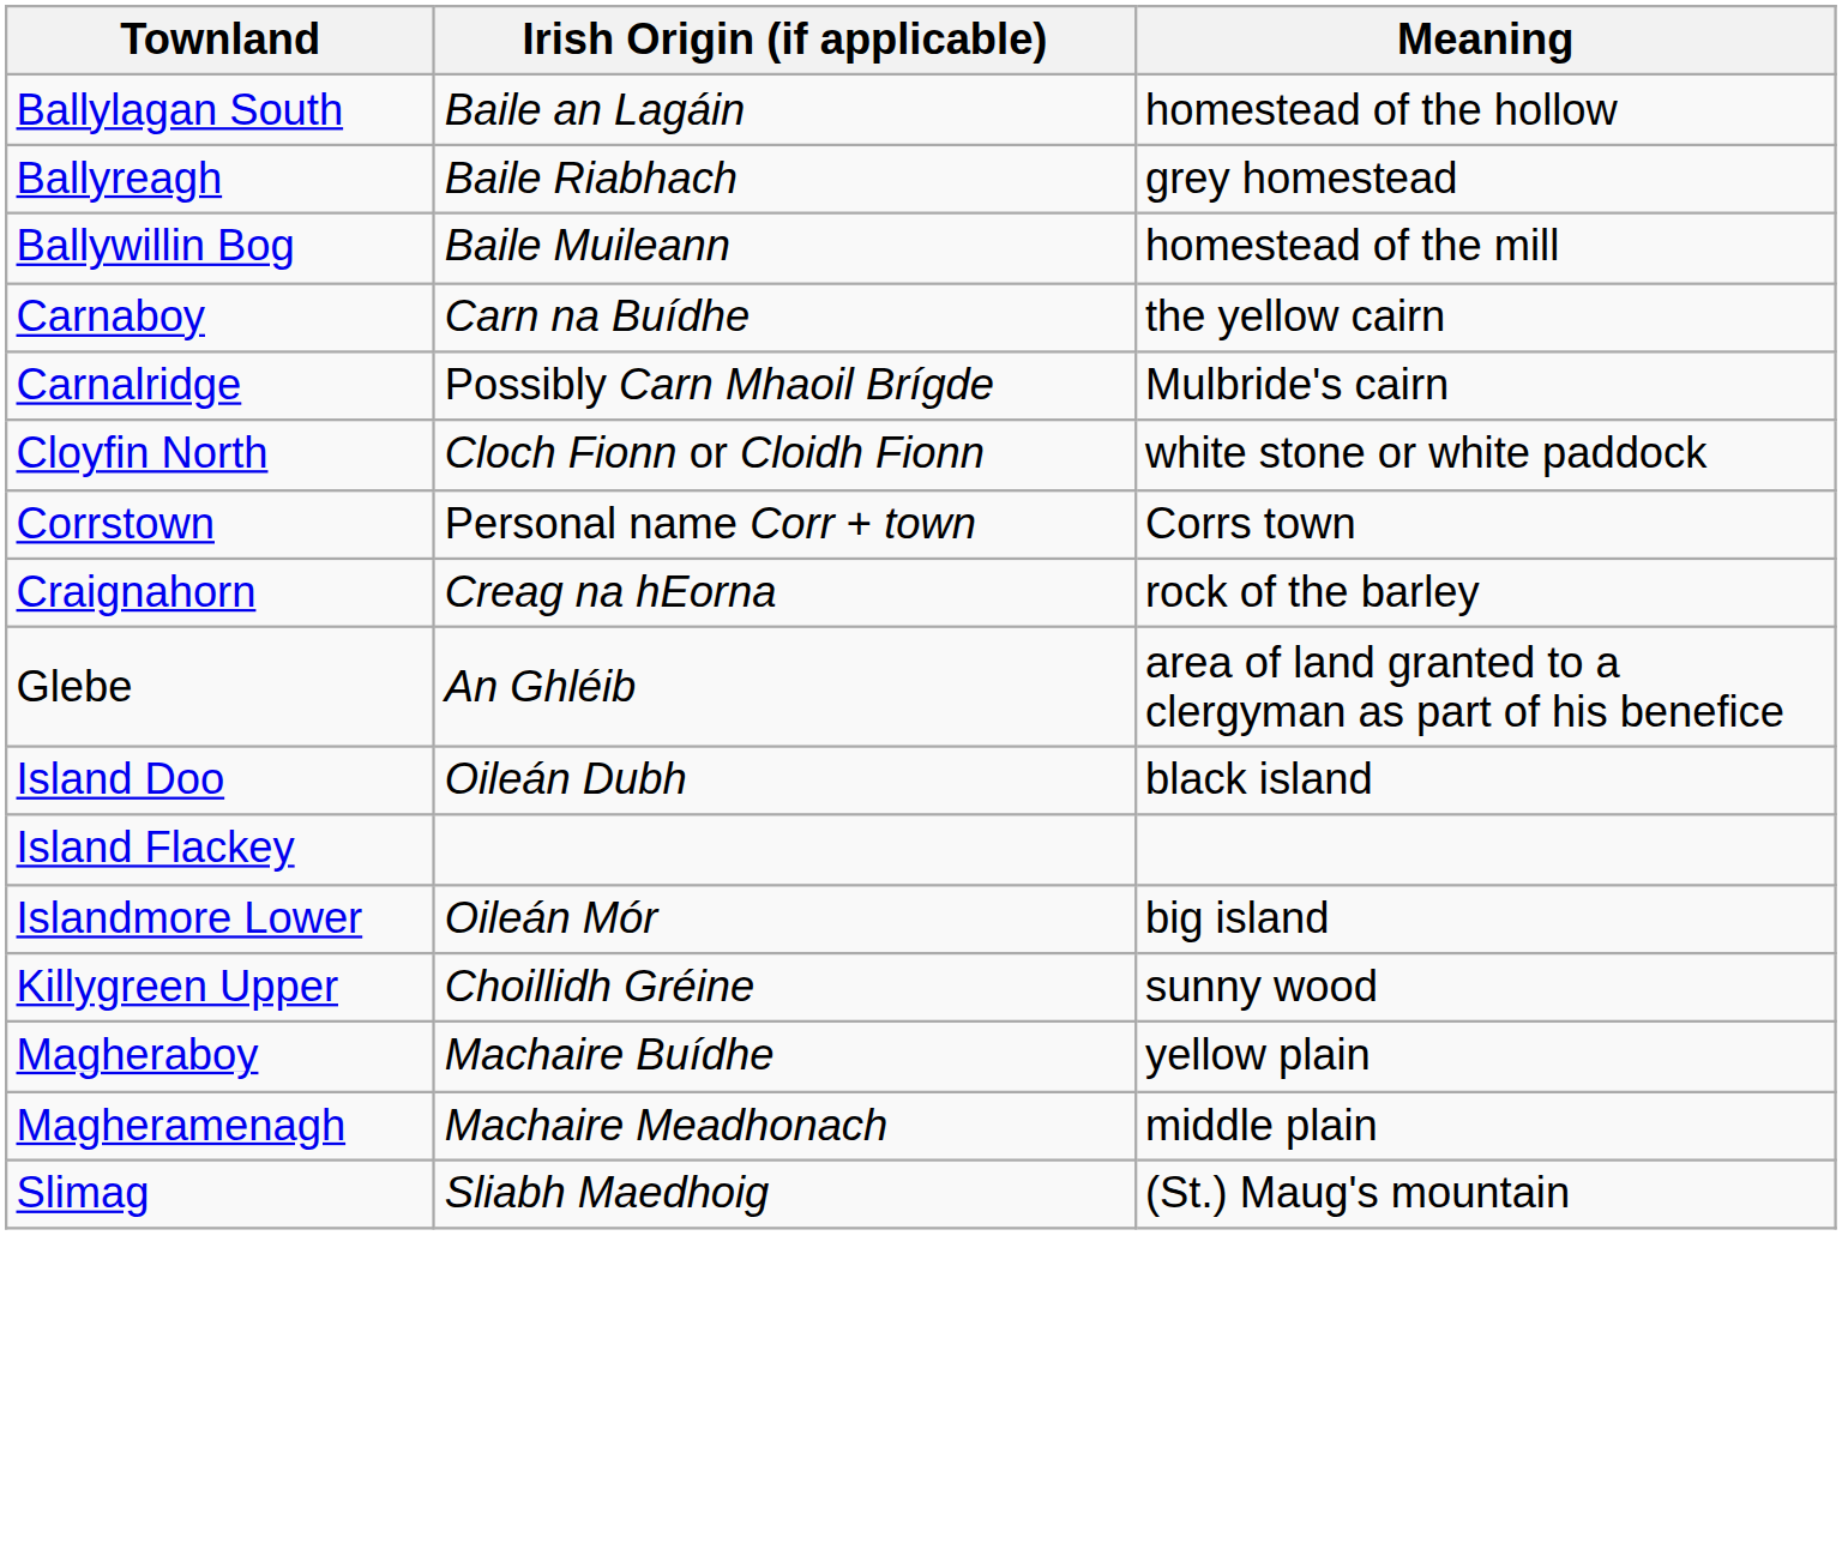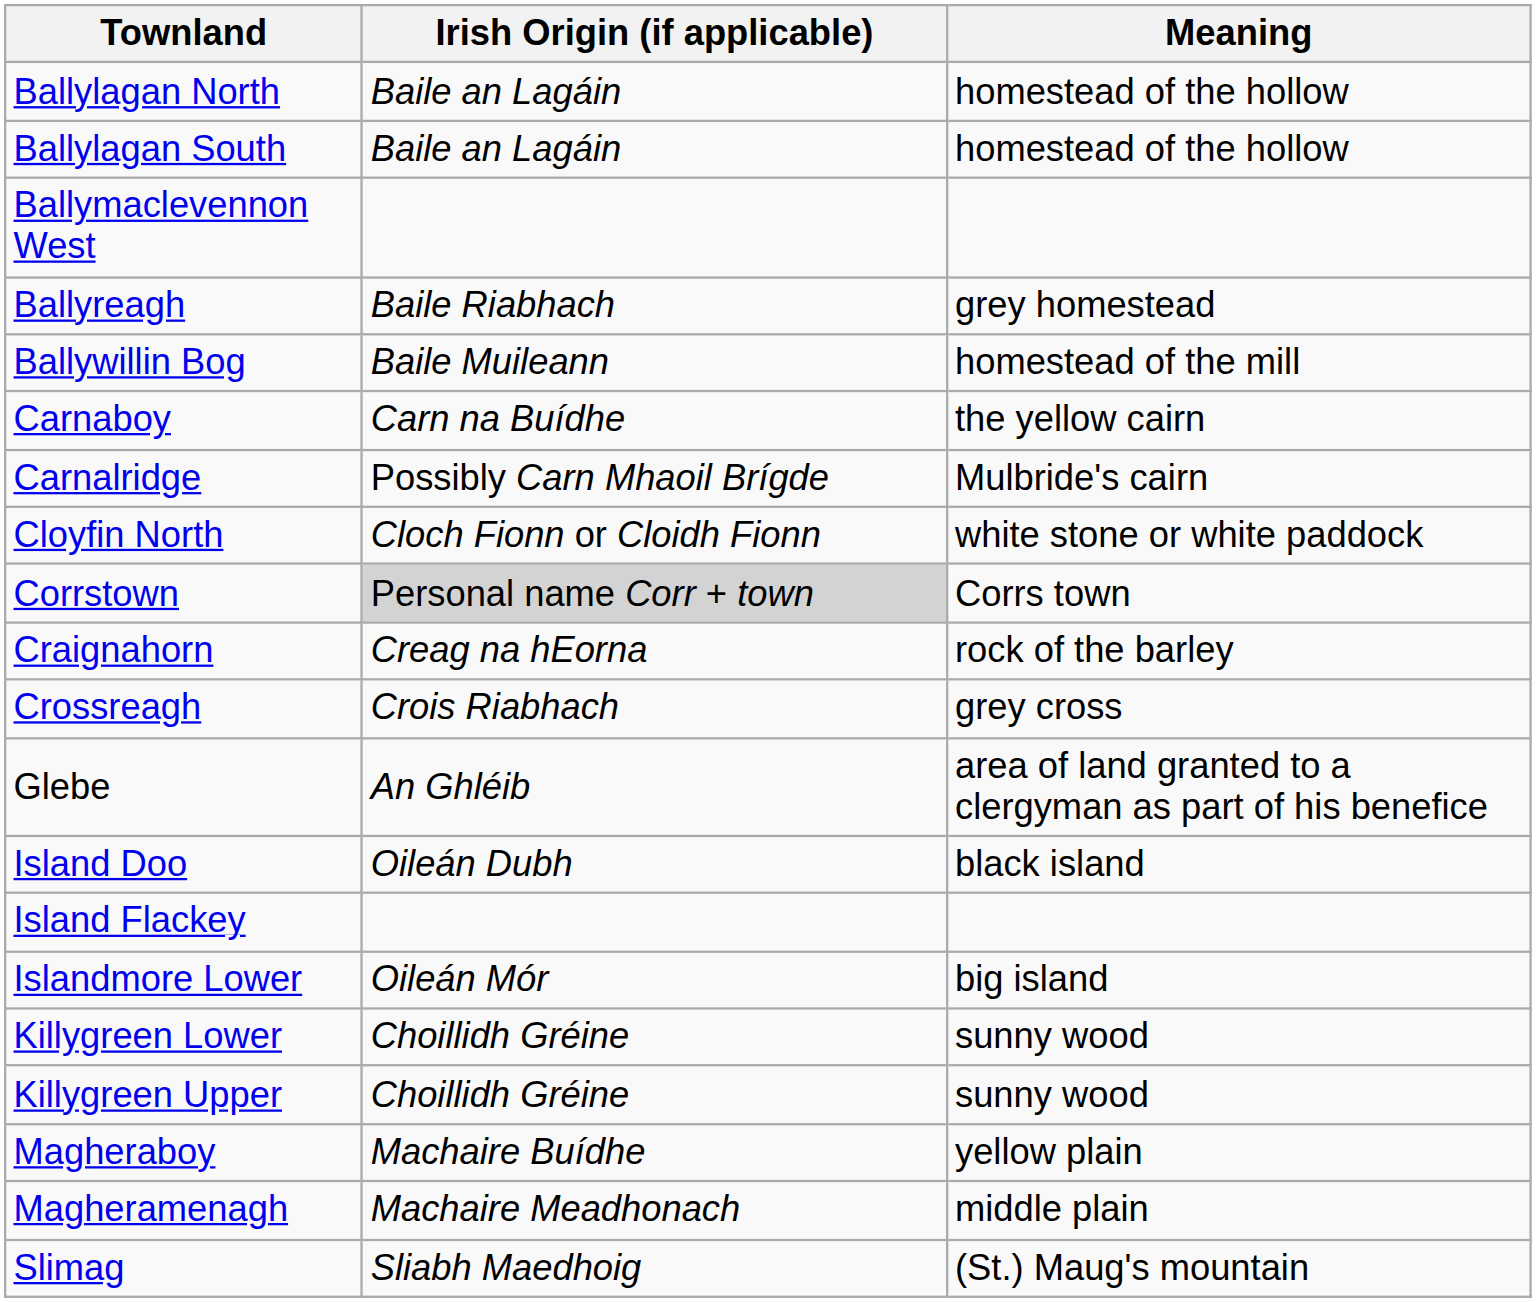+ row: Ballylagan North | Baile an Lagáin | homestead of the hollow
+ row: Ballymaclevennon West
Corrstown | Irish Origin (if applicable): no background -> lightgrey background
+ row: Crossreagh | Crois Riabhach | grey cross
+ row: Killygreen Lower | Choillidh Gréine | sunny wood
